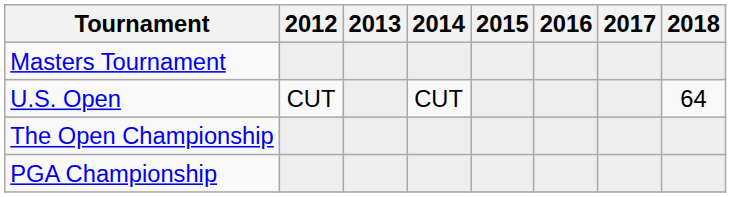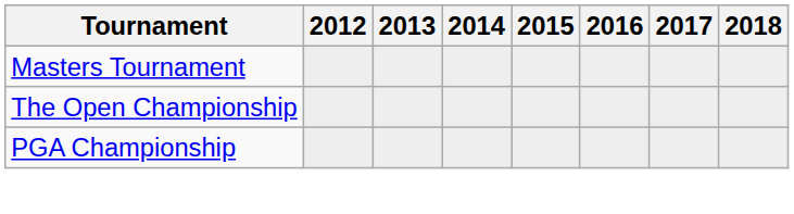- row: U.S. Open | CUT | CUT | 64
